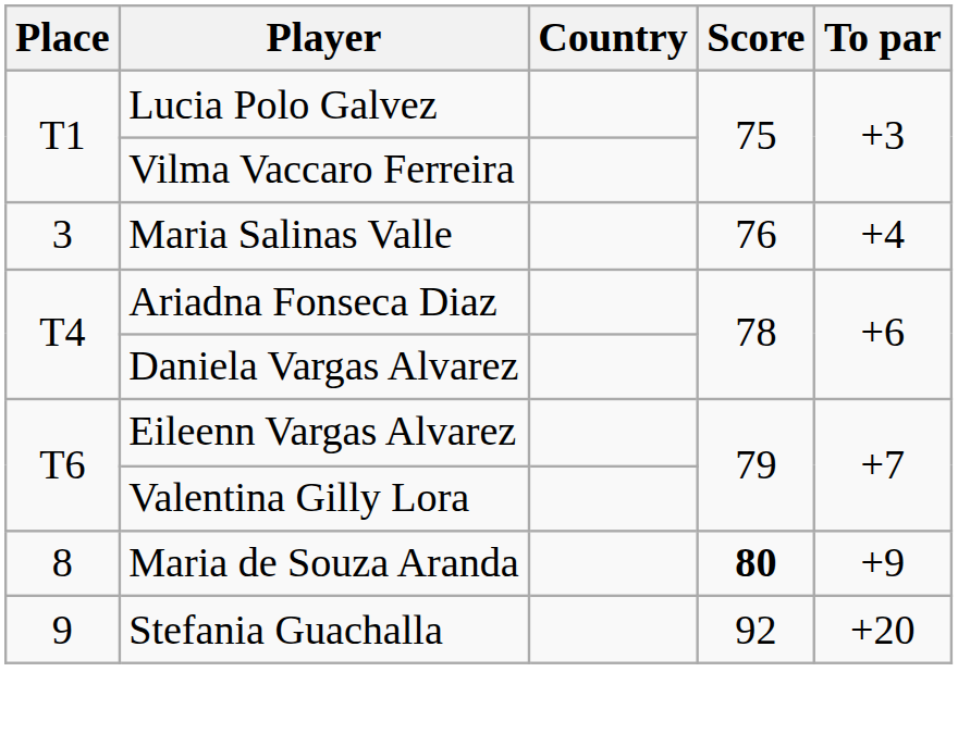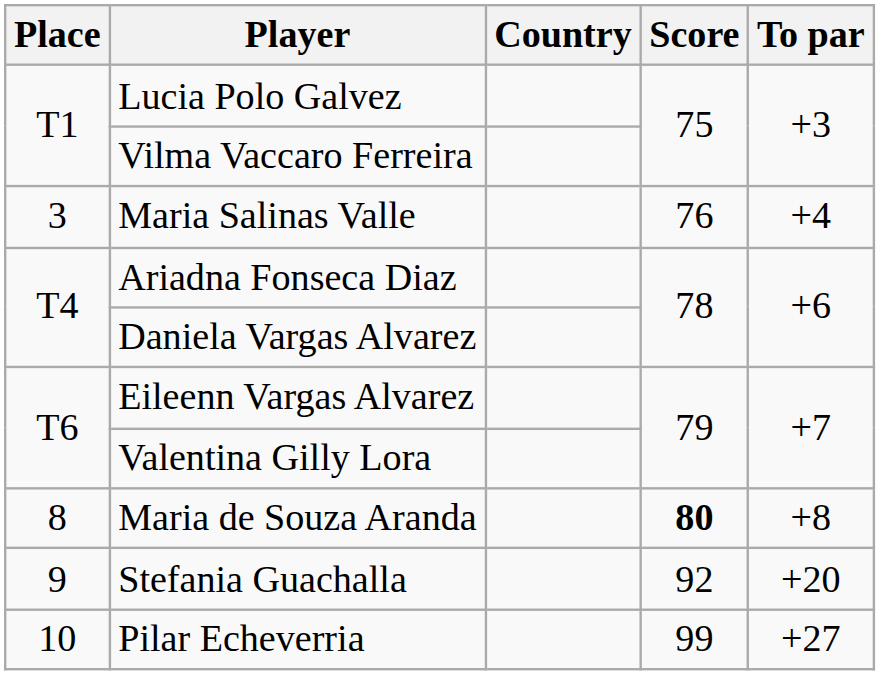Maria de Souza Aranda | To par: +9 -> +8
+ row: 10 | Pilar Echeverria | 99 | +27
